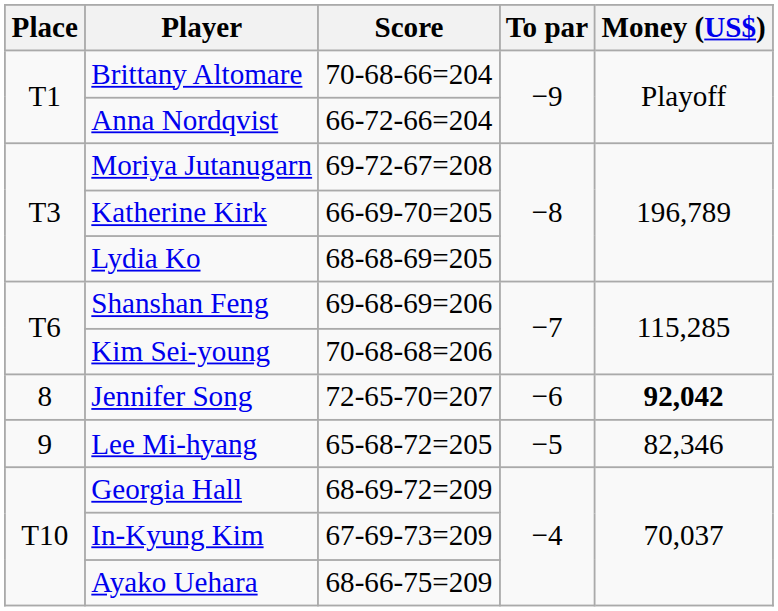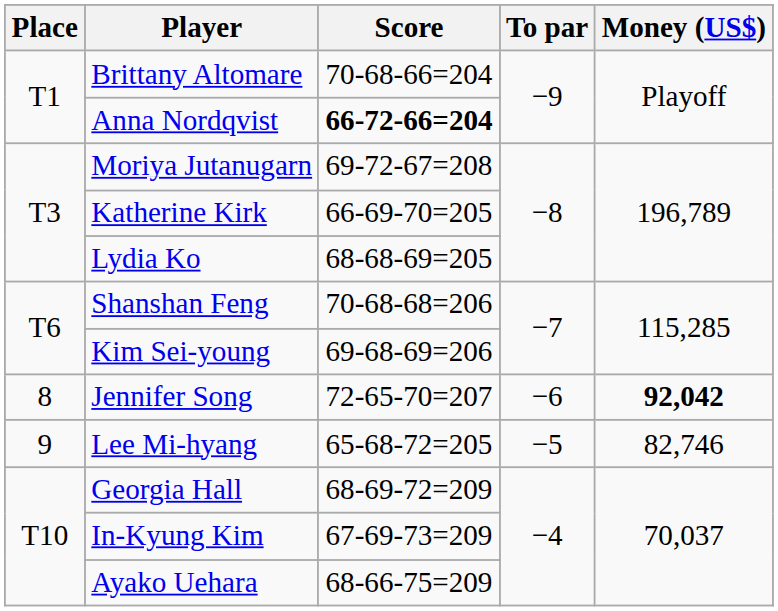Anna Nordqvist | Score: normal -> bold
Shanshan Feng | Score: 69-68-69=206 -> 70-68-68=206
Kim Sei-young | Score: 70-68-68=206 -> 69-68-69=206
Lee Mi-hyang | Money (US$): 82,346 -> 82,746
